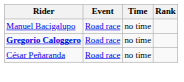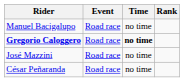Gregorio Caloggero | Time: normal -> bold
+ row: José Mazzini | Road race | no time
